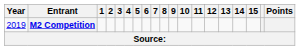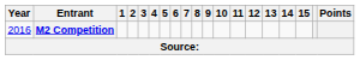M2 Competition | Year: 2019 -> 2016
